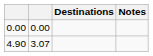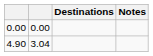4.90 | column 2: 3.07 -> 3.04
